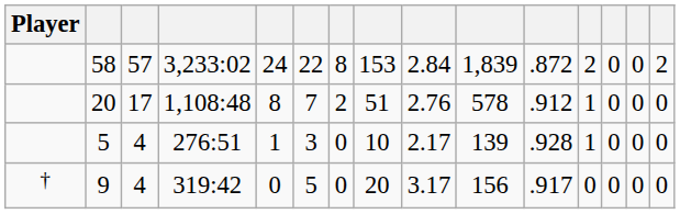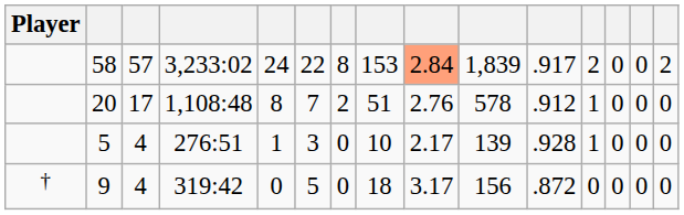58 | column 9: no background -> lightsalmon background
58 | column 11: .872 -> .917
9 | column 8: 20 -> 18
9 | column 11: .917 -> .872
